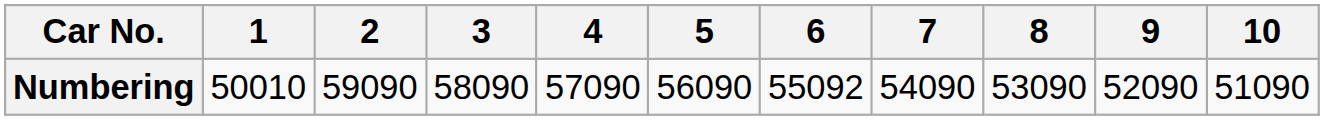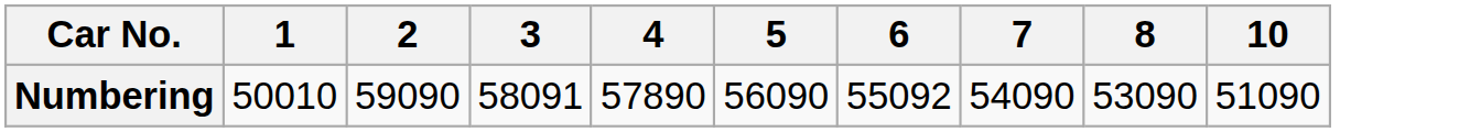- column: 9 | 52090
Numbering | 3: 58090 -> 58091
Numbering | 4: 57090 -> 57890
